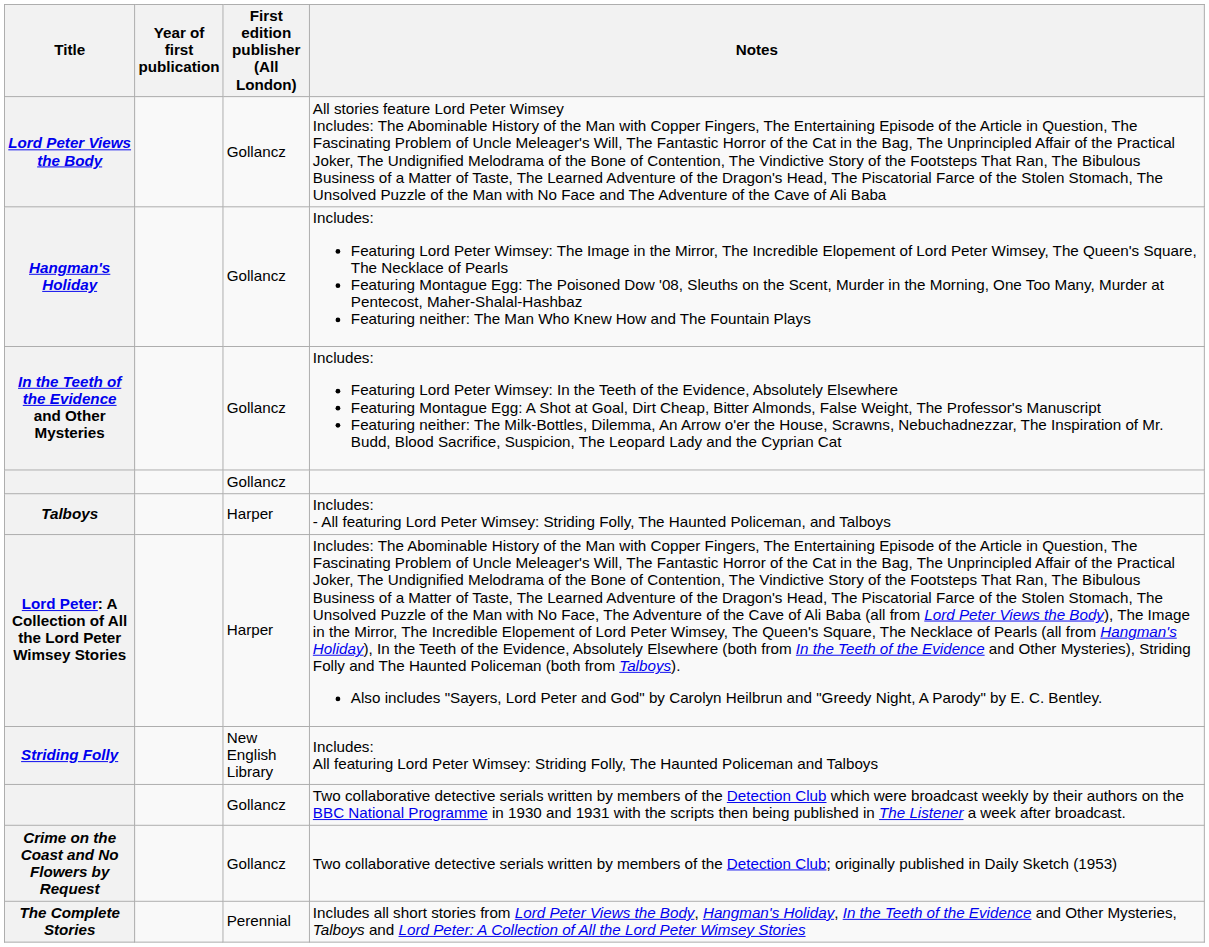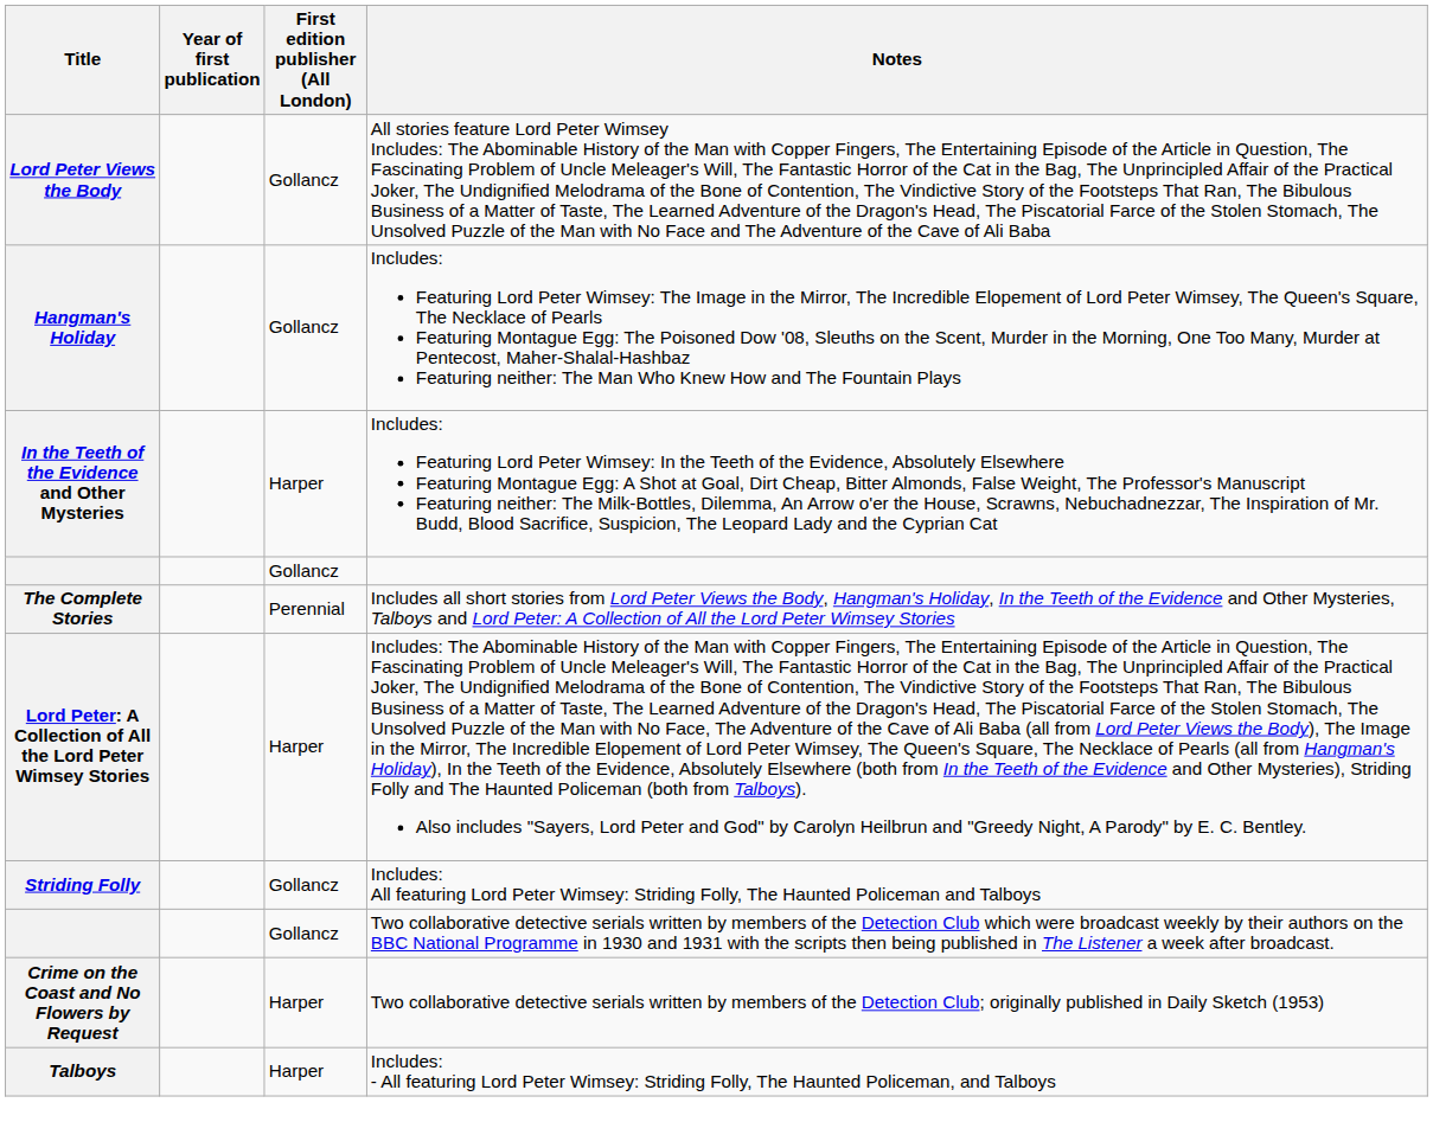In the Teeth of the Evidence and Other Mysteries | First edition publisher (All London): Gollancz -> Harper
rows swapped: Talboys <-> The Complete Stories
Striding Folly | First edition publisher (All London): New English Library -> Gollancz
Crime on the Coast and No Flowers by Request | First edition publisher (All London): Gollancz -> Harper
